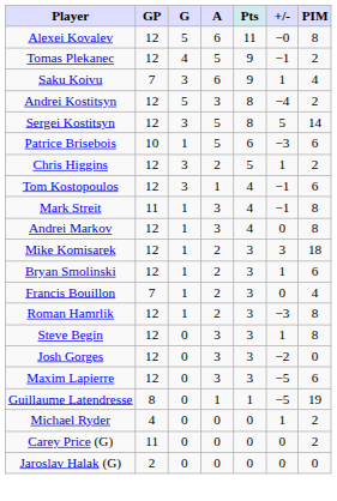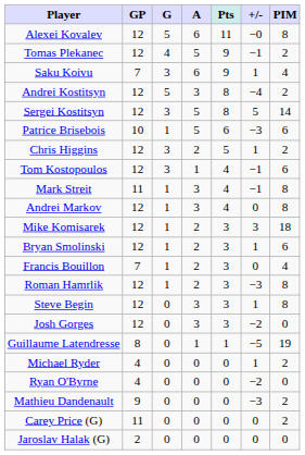- row: Maxim Lapierre | 12 | 0 | 3 | 3 | −5 | 6
+ row: Ryan O'Byrne | 4 | 0 | 0 | 0 | −2 | 0
+ row: Mathieu Dandenault | 9 | 0 | 0 | 0 | −3 | 2
